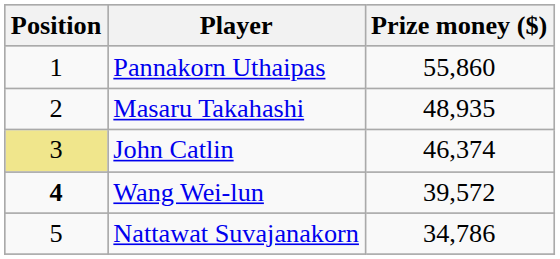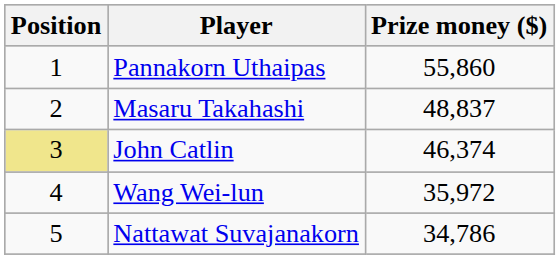Masaru Takahashi | Prize money ($): 48,935 -> 48,837
Wang Wei-lun | Position: bold -> normal
Wang Wei-lun | Prize money ($): 39,572 -> 35,972
